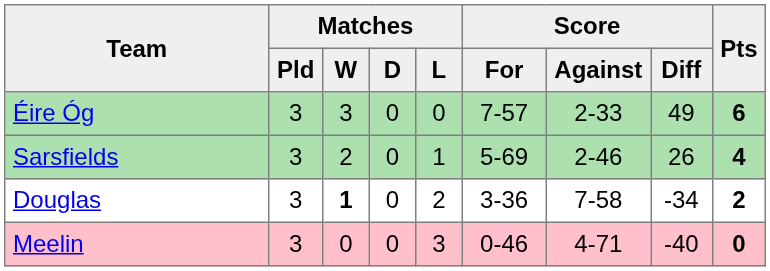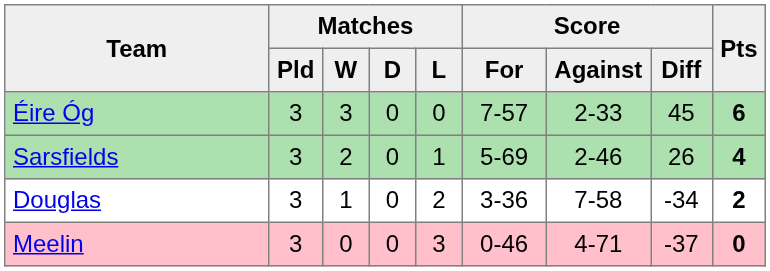Éire Óg | Score / Diff: 49 -> 45
Douglas | Matches / W: bold -> normal
Meelin | Score / Diff: -40 -> -37
